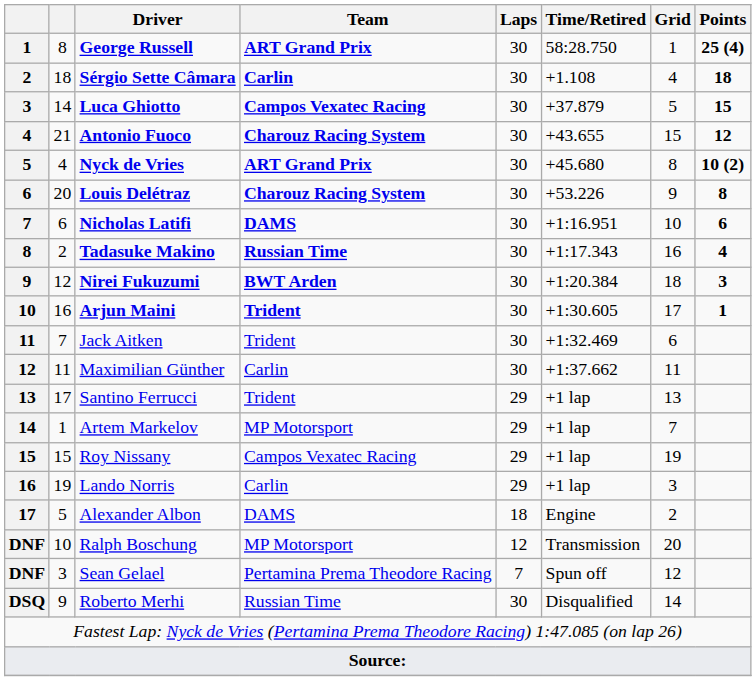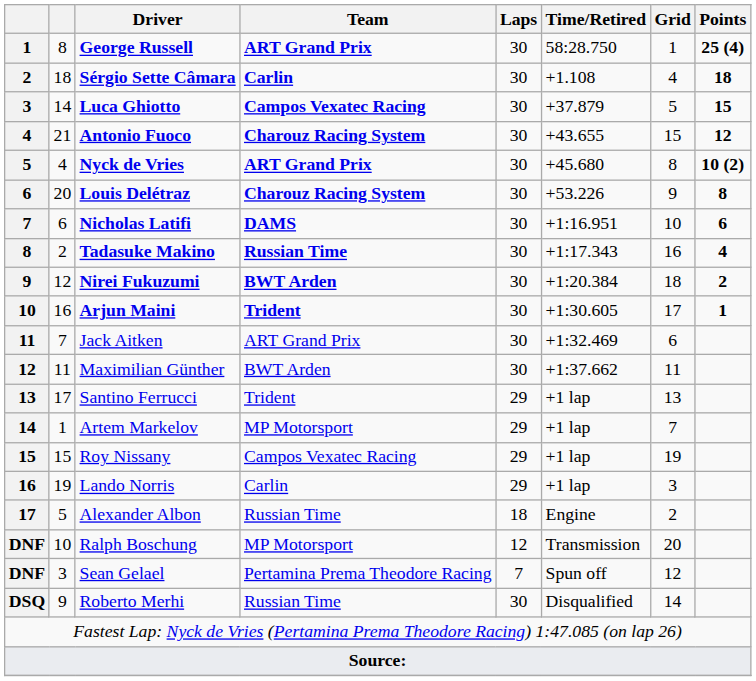Nirei Fukuzumi | Points: 3 -> 2
Jack Aitken | Team: Trident -> ART Grand Prix
Maximilian Günther | Team: Carlin -> BWT Arden
Alexander Albon | Team: DAMS -> Russian Time
